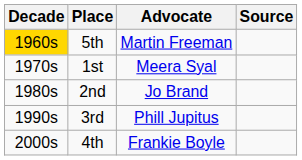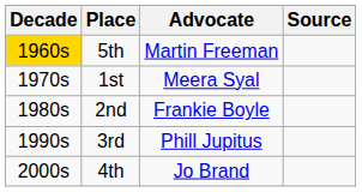2nd | Advocate: Jo Brand -> Frankie Boyle
4th | Advocate: Frankie Boyle -> Jo Brand
